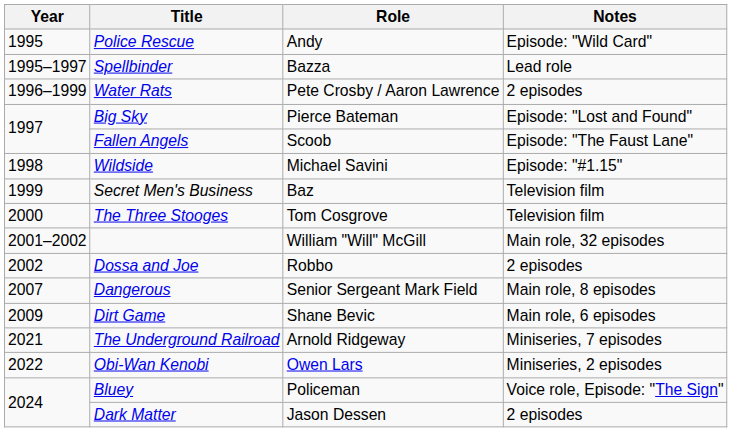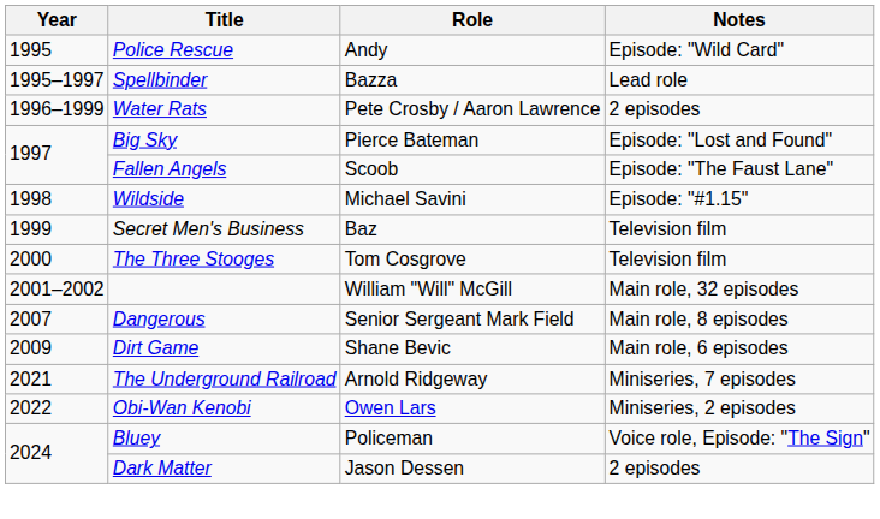- row: 2002 | Dossa and Joe | Robbo | 2 episodes
